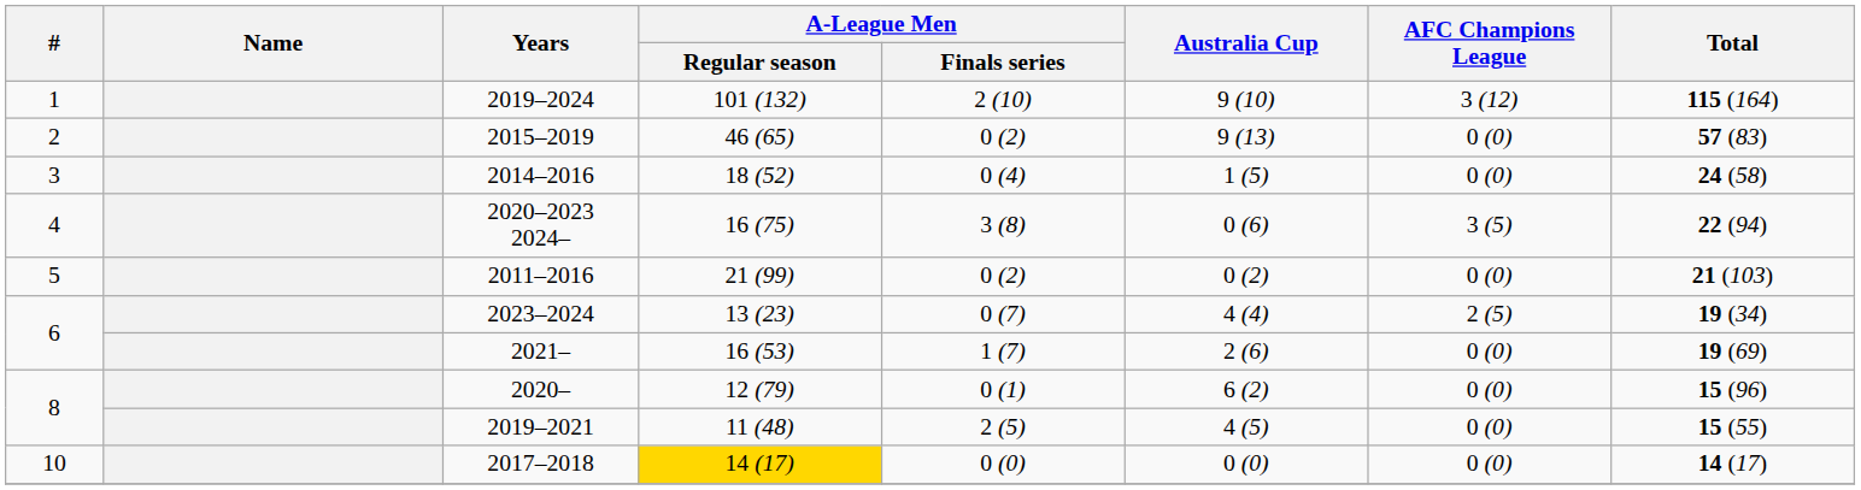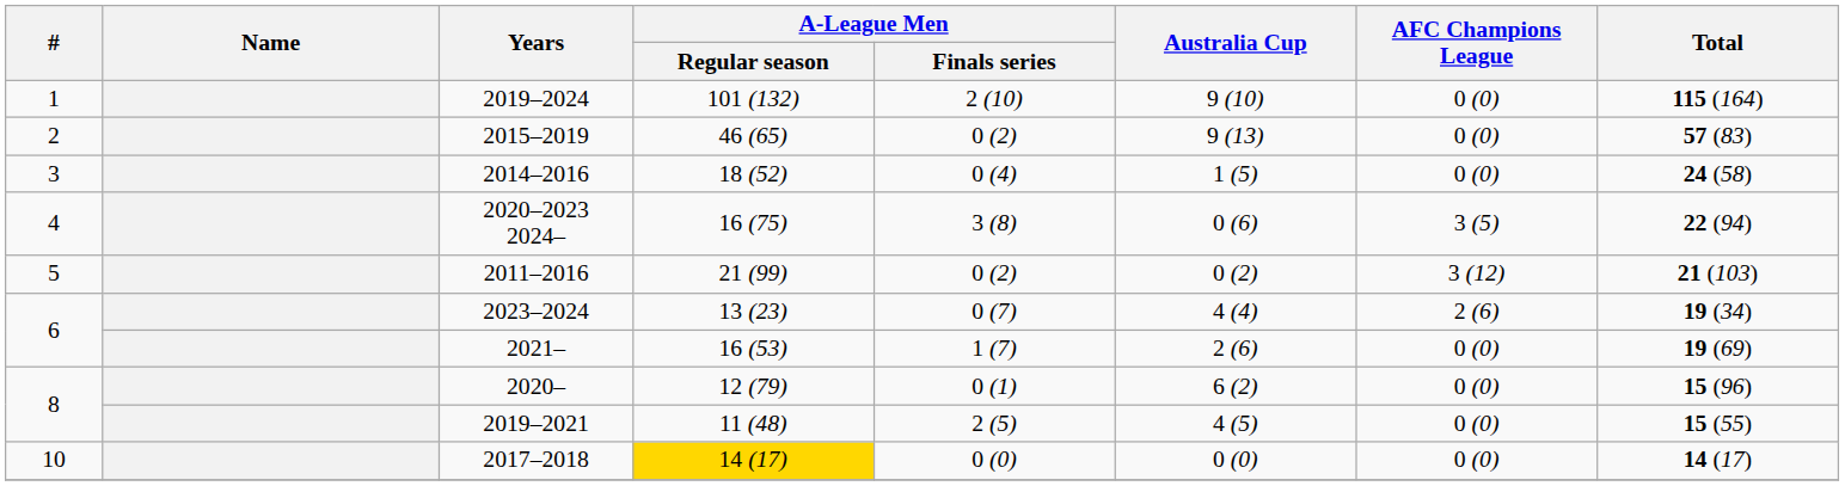2019–2024 | AFC Champions League: 3 (12) -> 0 (0)
2011–2016 | AFC Champions League: 0 (0) -> 3 (12)
2023–2024 | AFC Champions League: 2 (5) -> 2 (6)
